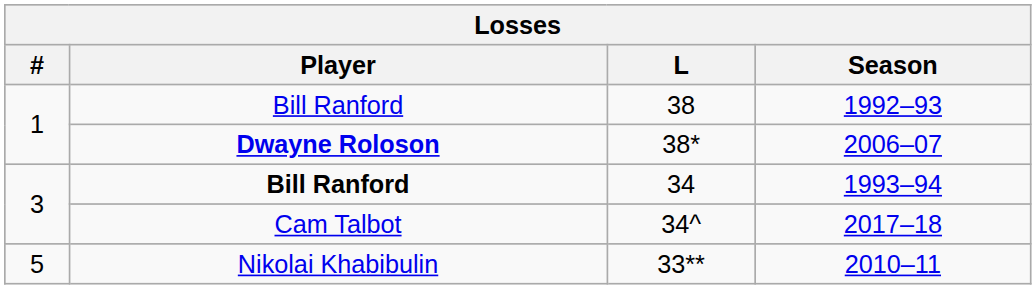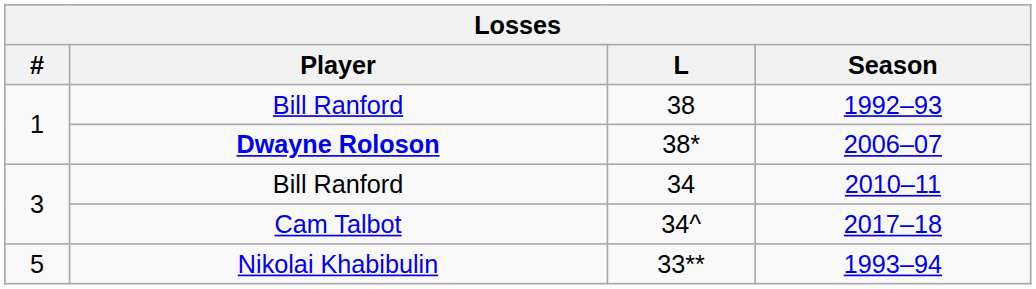34 | Player: bold -> normal
34 | Season: 1993–94 -> 2010–11
33** | Season: 2010–11 -> 1993–94
